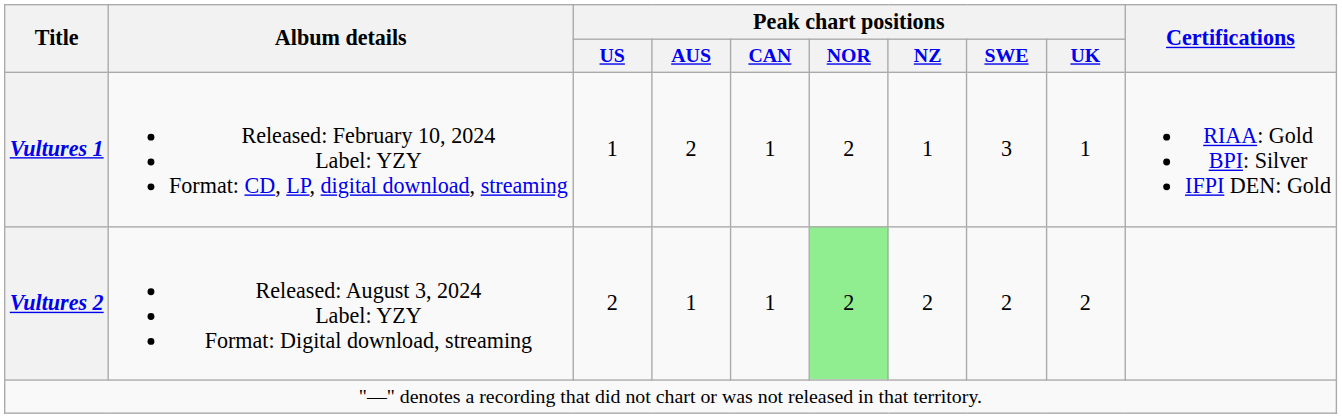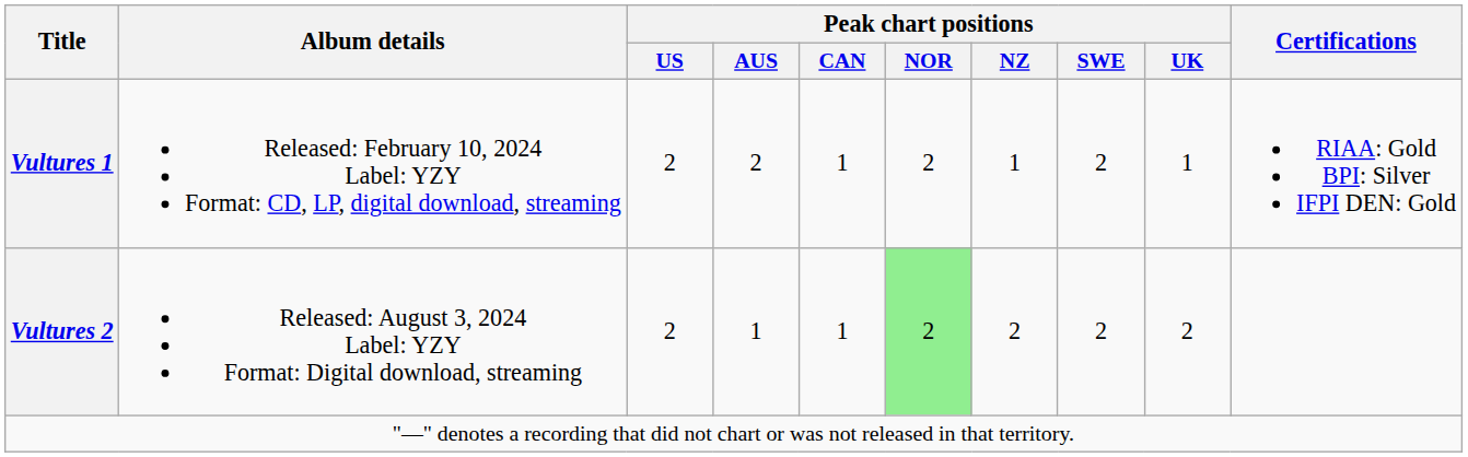Vultures 1 | Peak chart positions / US: 1 -> 2
Vultures 1 | Peak chart positions / SWE: 3 -> 2
